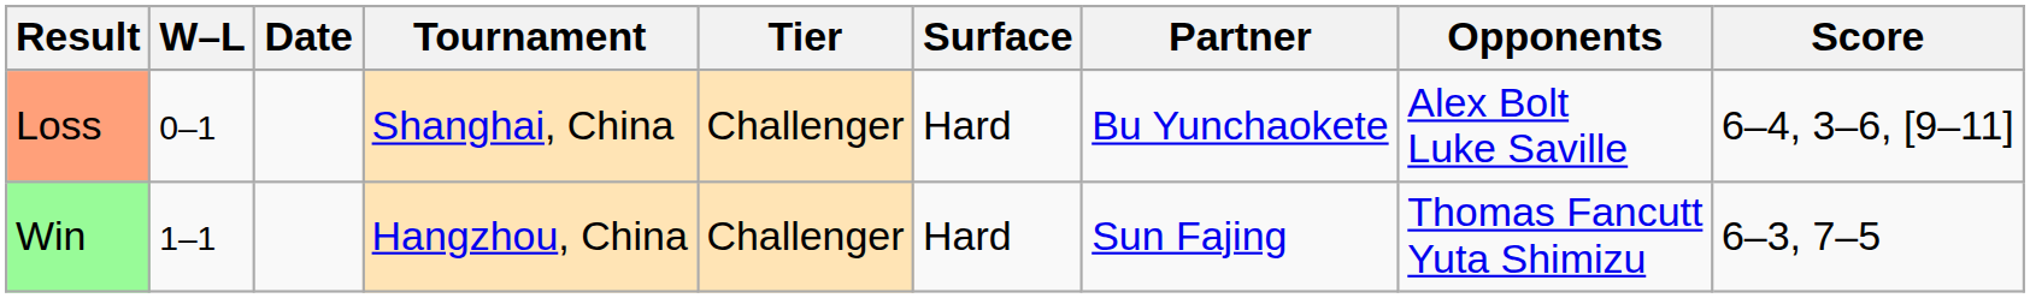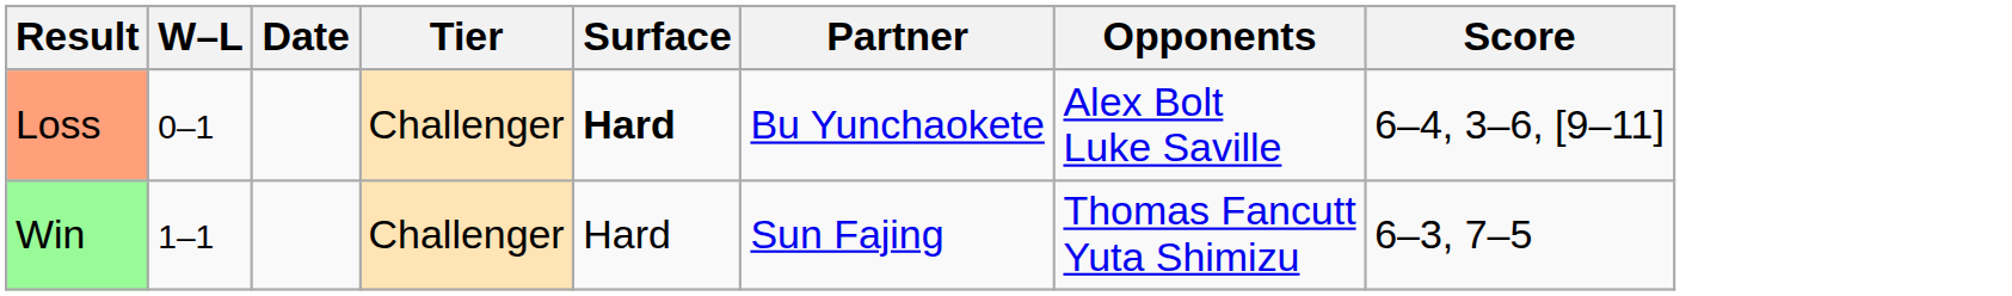- column: Tournament | Shanghai, China | Hangzhou, China
Loss | Surface: normal -> bold
